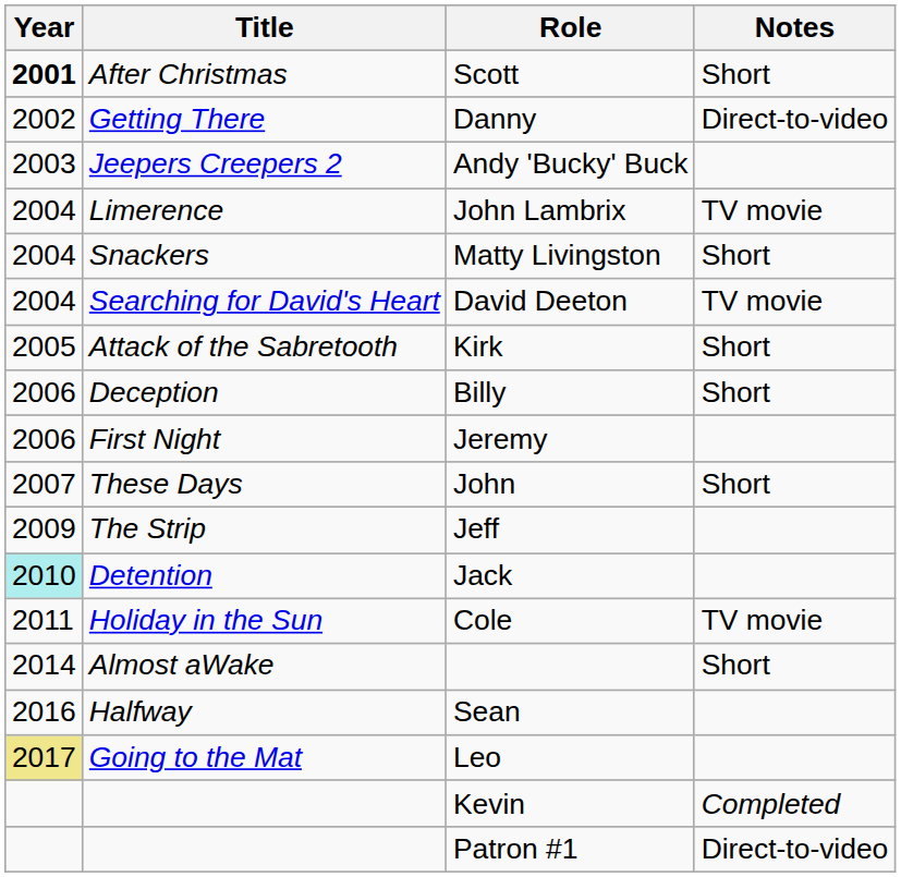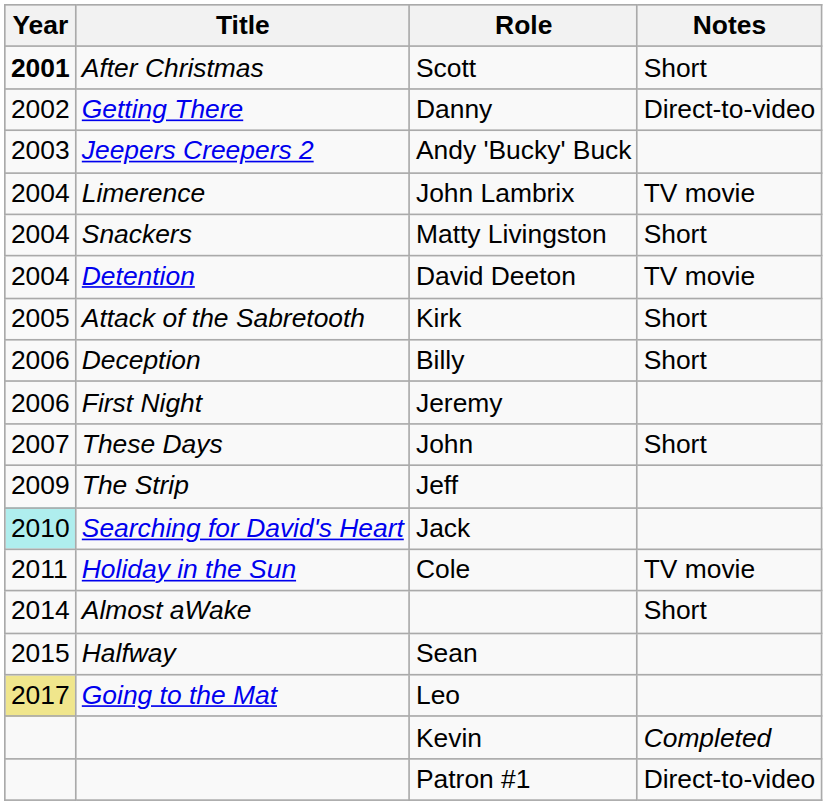David Deeton | Title: Searching for David's Heart -> Detention
Jack | Title: Detention -> Searching for David's Heart
Sean | Year: 2016 -> 2015
